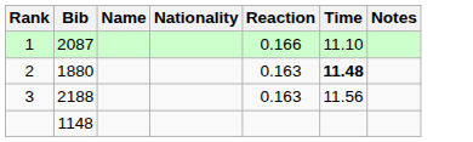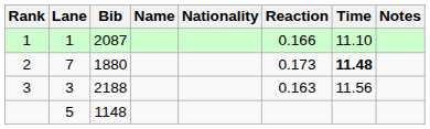+ column: Lane | 1 | 7 | 3 | 5
2 | Reaction: 0.163 -> 0.173
